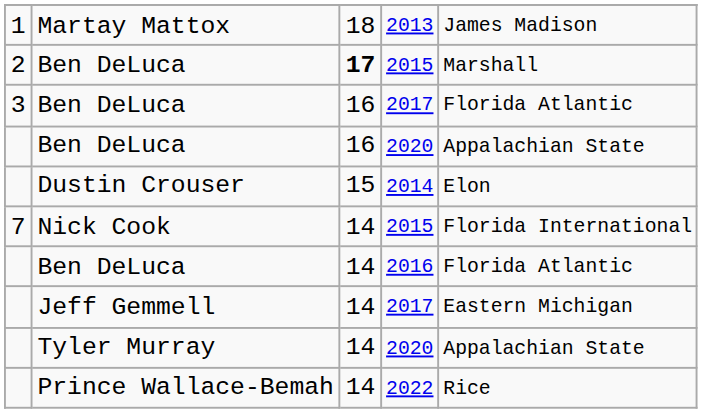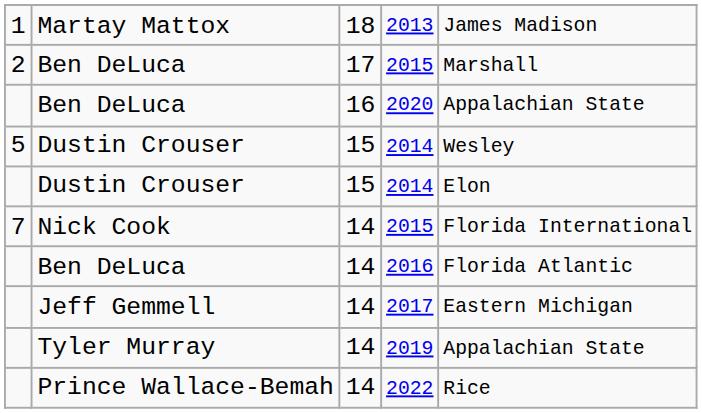2 / Ben DeLuca | column 3: bold -> normal
- row: 3 | Ben DeLuca | 16 | 2017 | Florida Atlantic
+ row: 5 | Dustin Crouser | 15 | 2014 | Wesley
Tyler Murray | column 4: 2020 -> 2019
